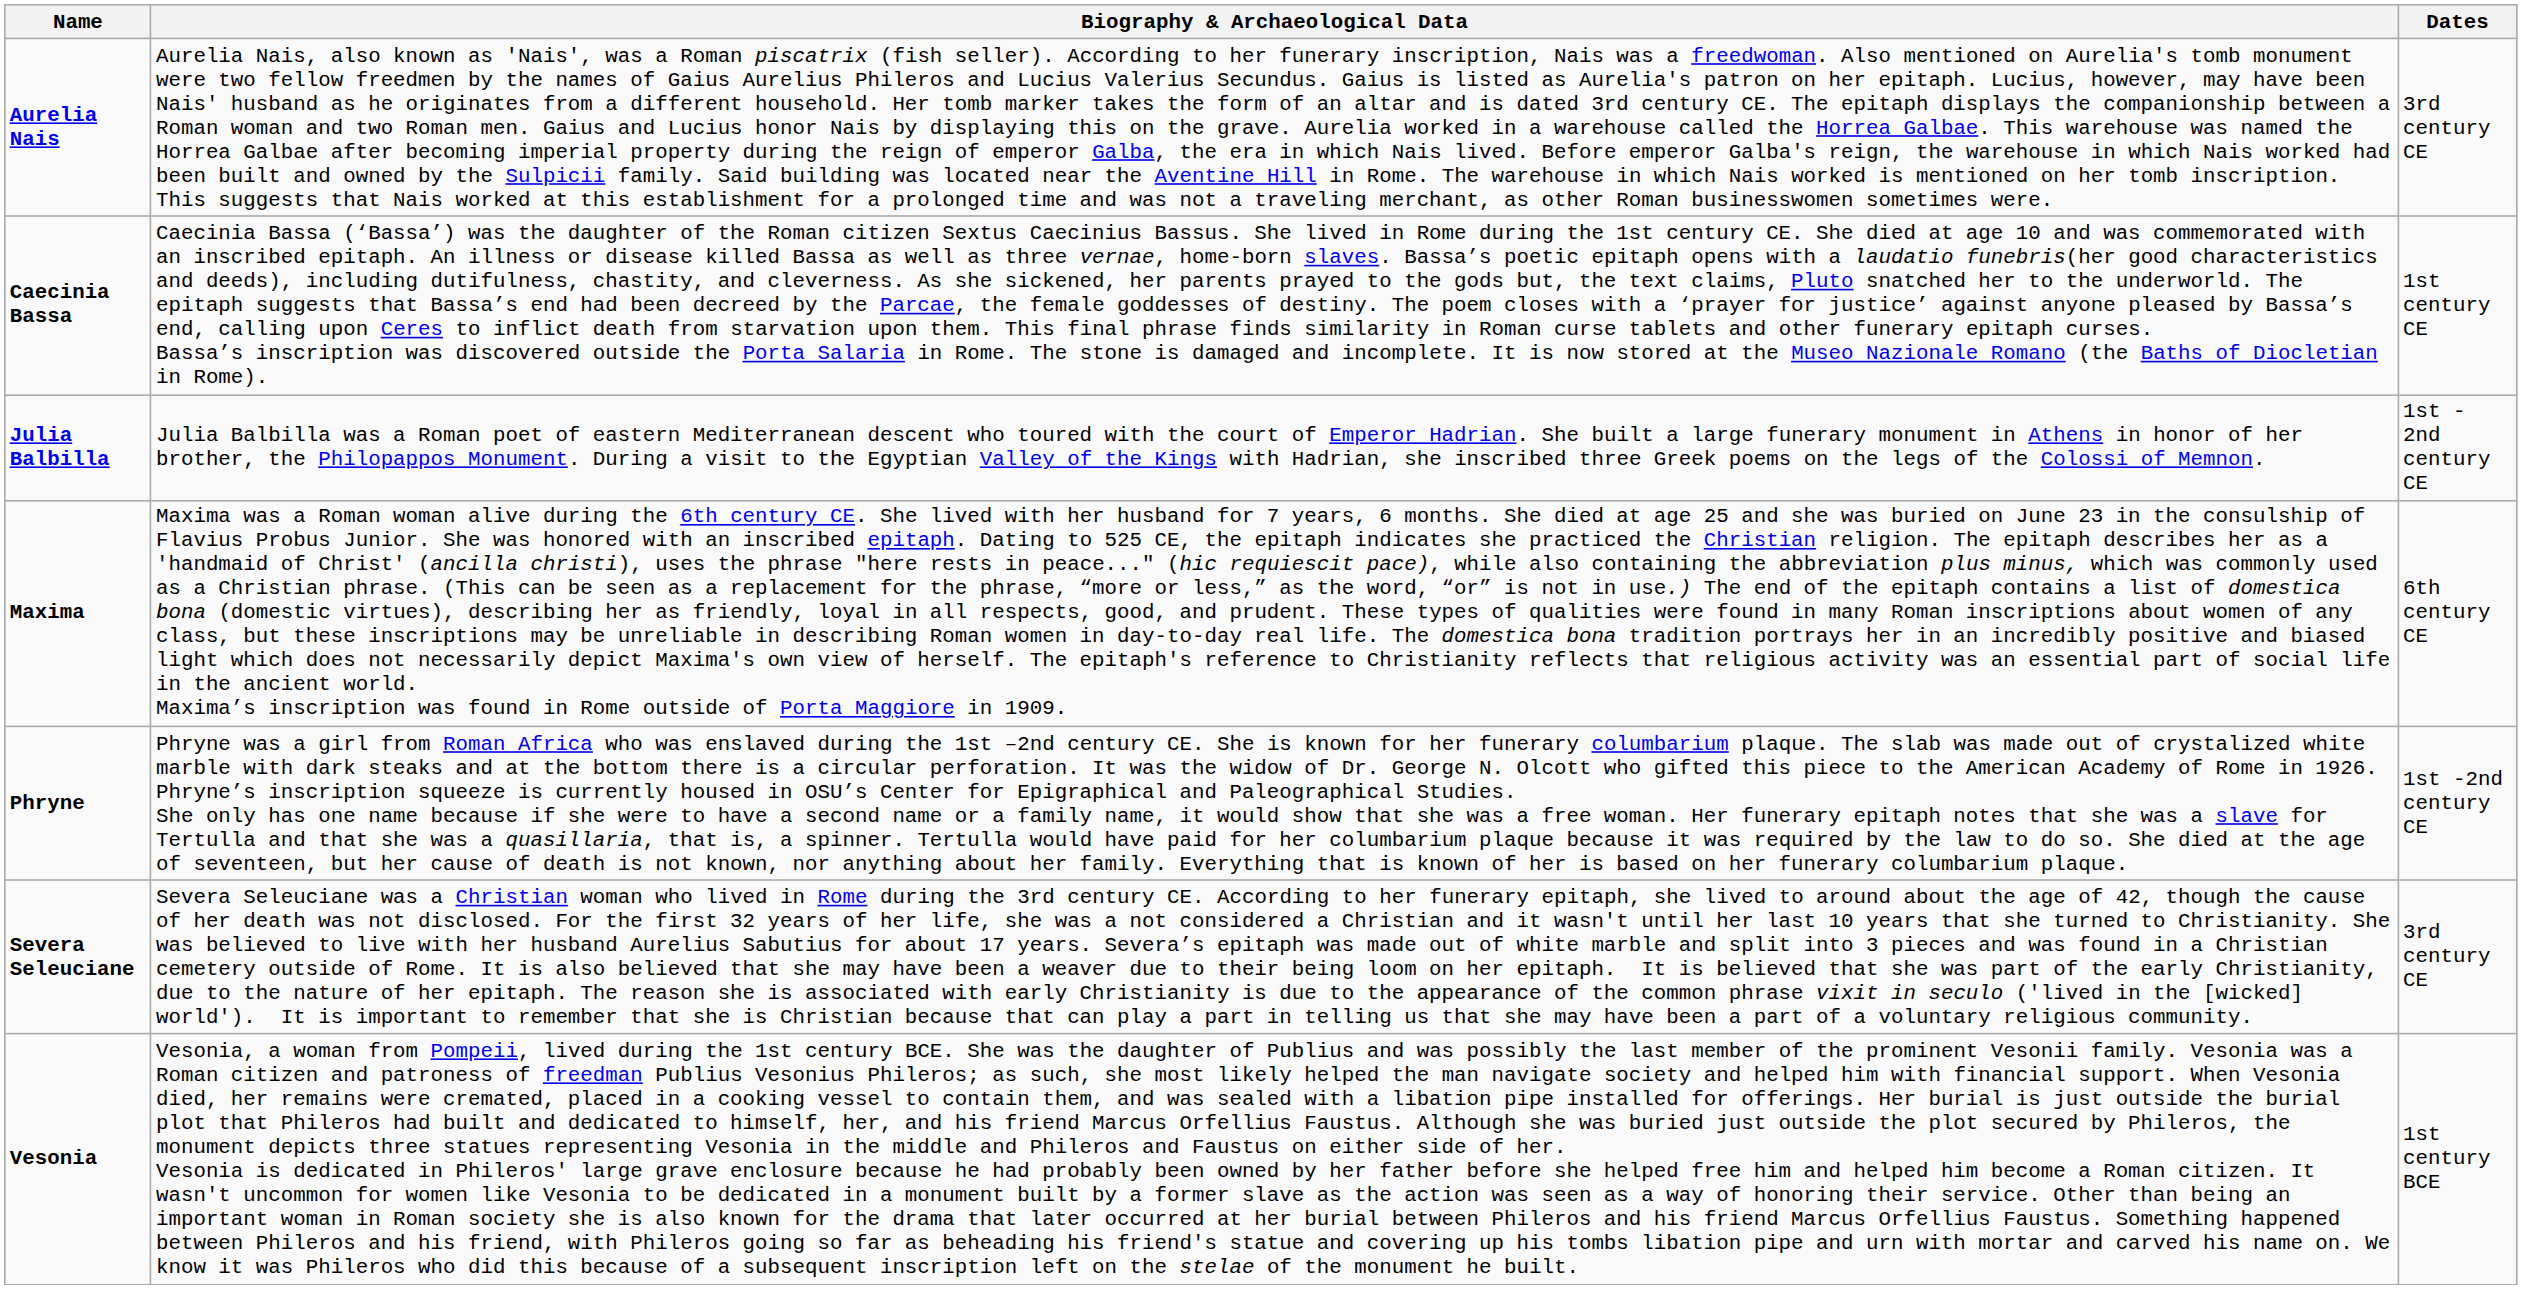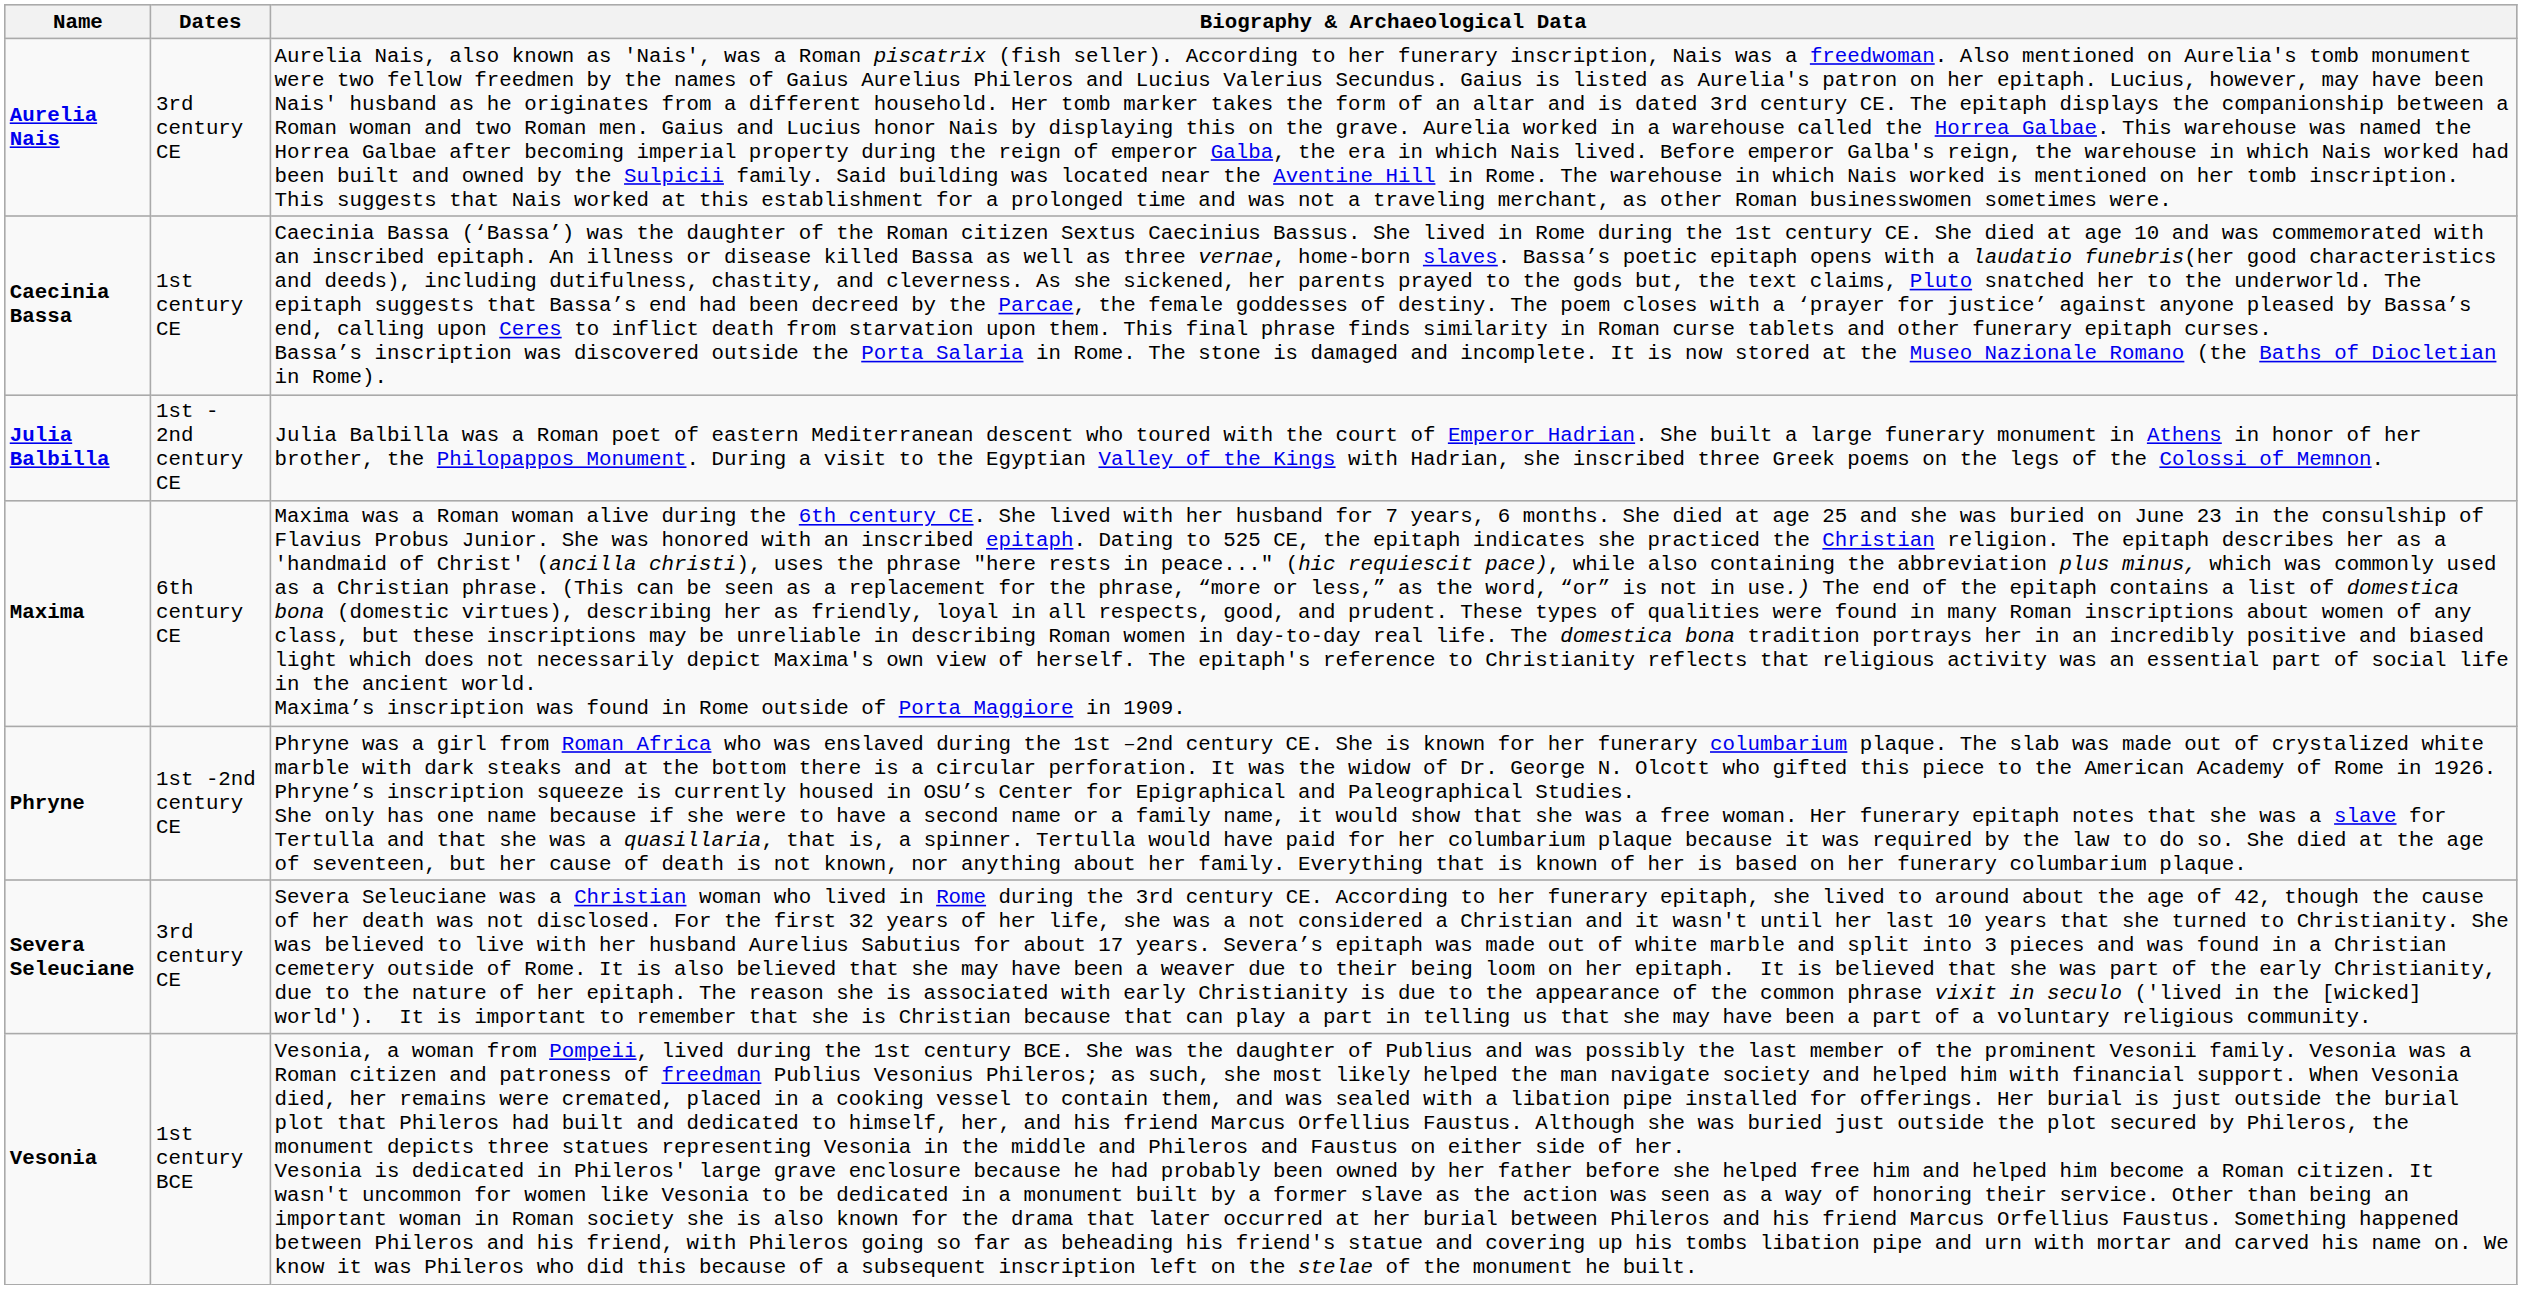columns swapped: Dates <-> Biography & Archaeological Data
